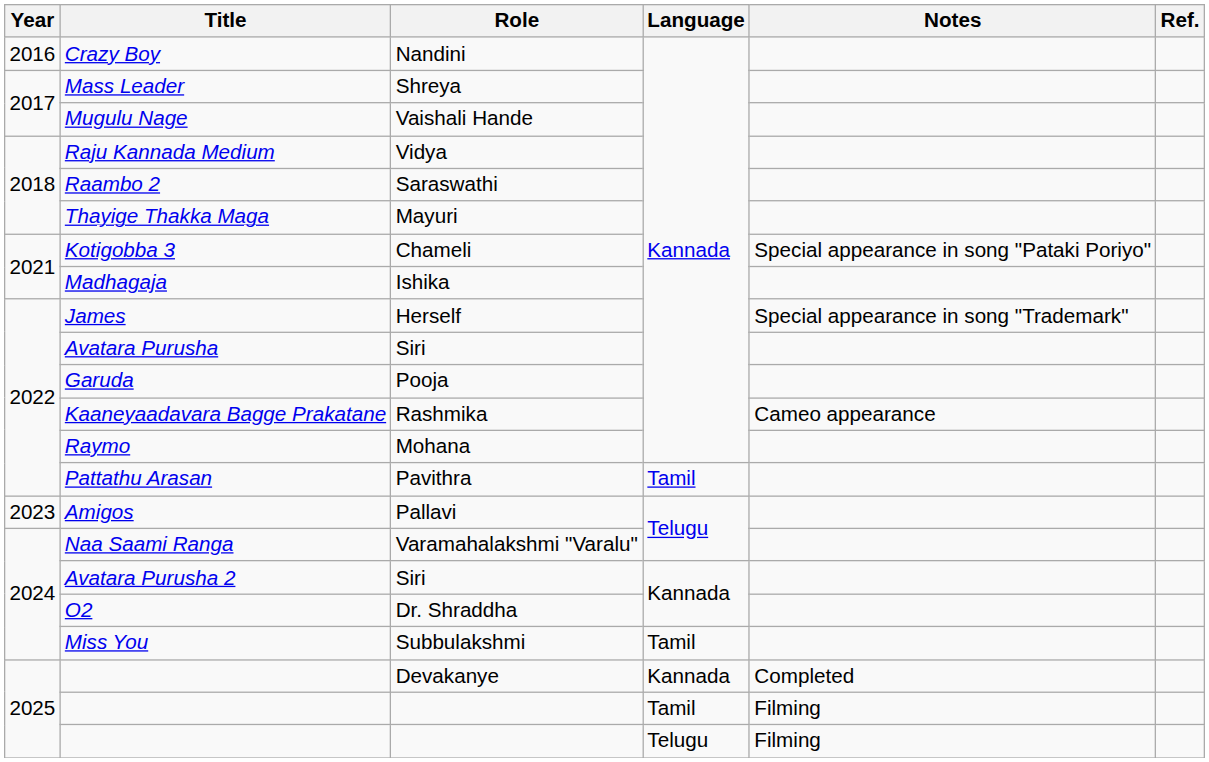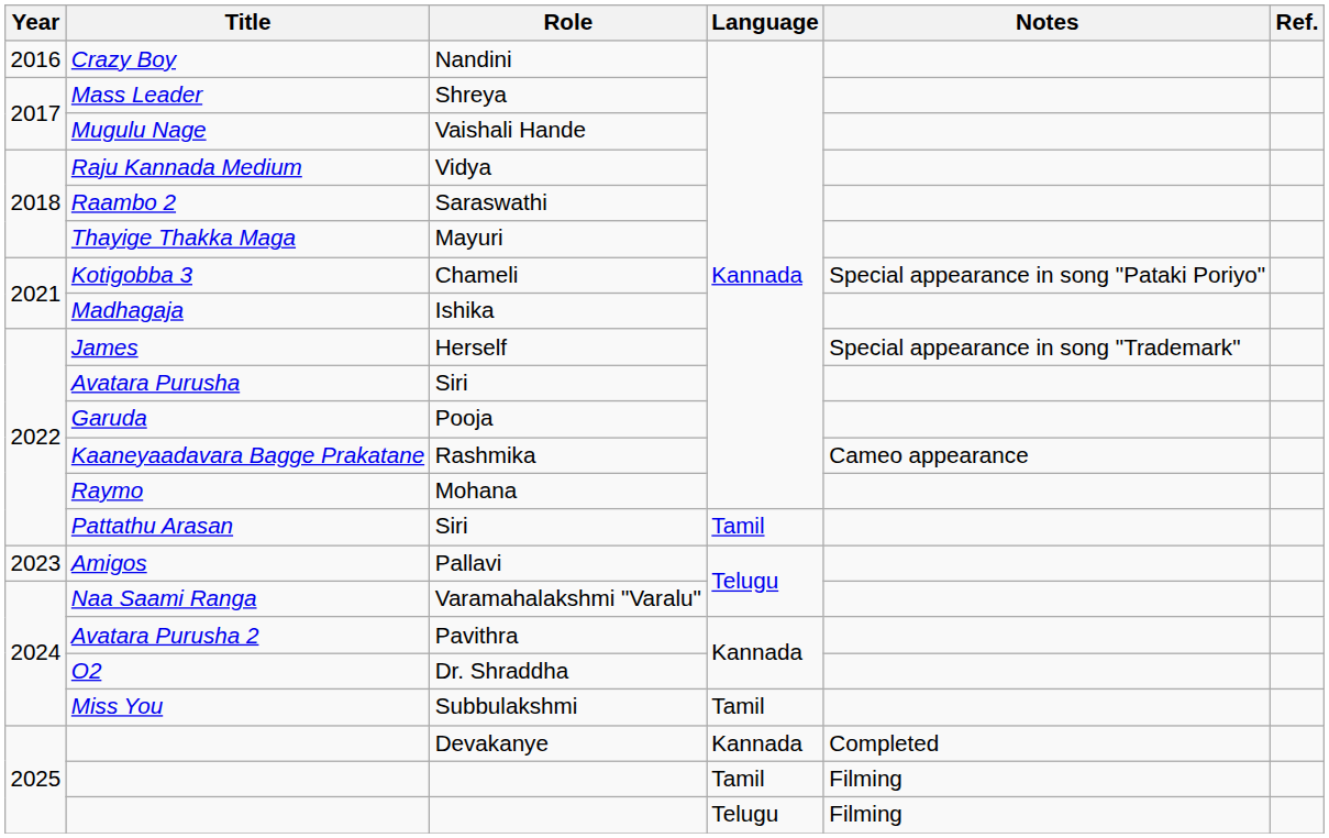Pattathu Arasan | Role: Pavithra -> Siri
Avatara Purusha 2 | Role: Siri -> Pavithra
